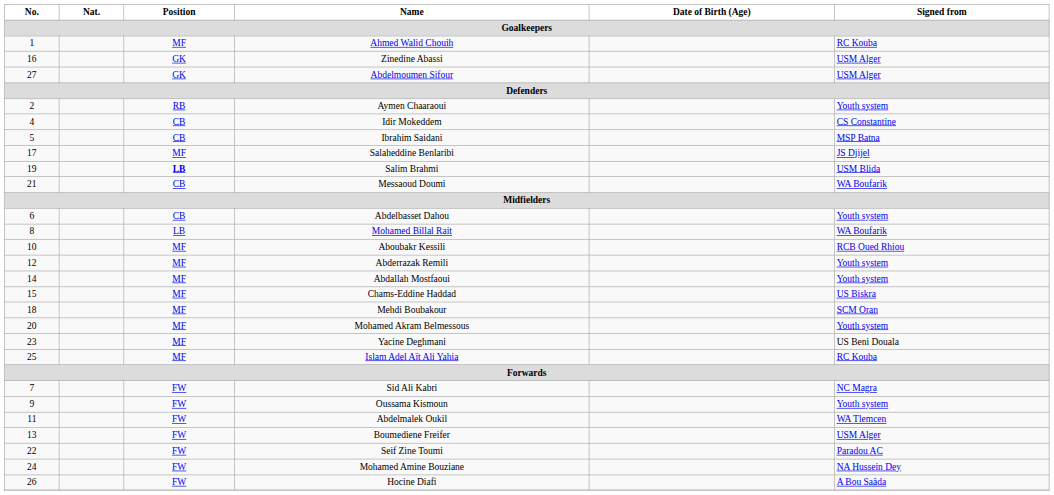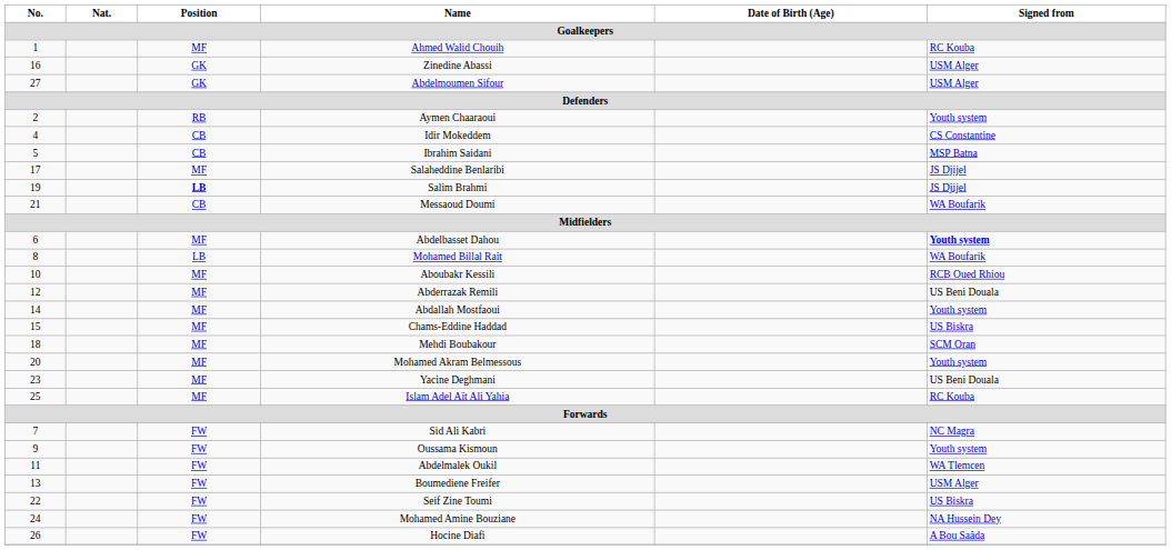Salim Brahmi | Signed from: USM Blida -> JS Djijel
Abdelbasset Dahou | Position: CB -> MF
Abdelbasset Dahou | Signed from: normal -> bold
Abderrazak Remili | Signed from: Youth system -> US Beni Douala
Seif Zine Toumi | Signed from: Paradou AC -> US Biskra
